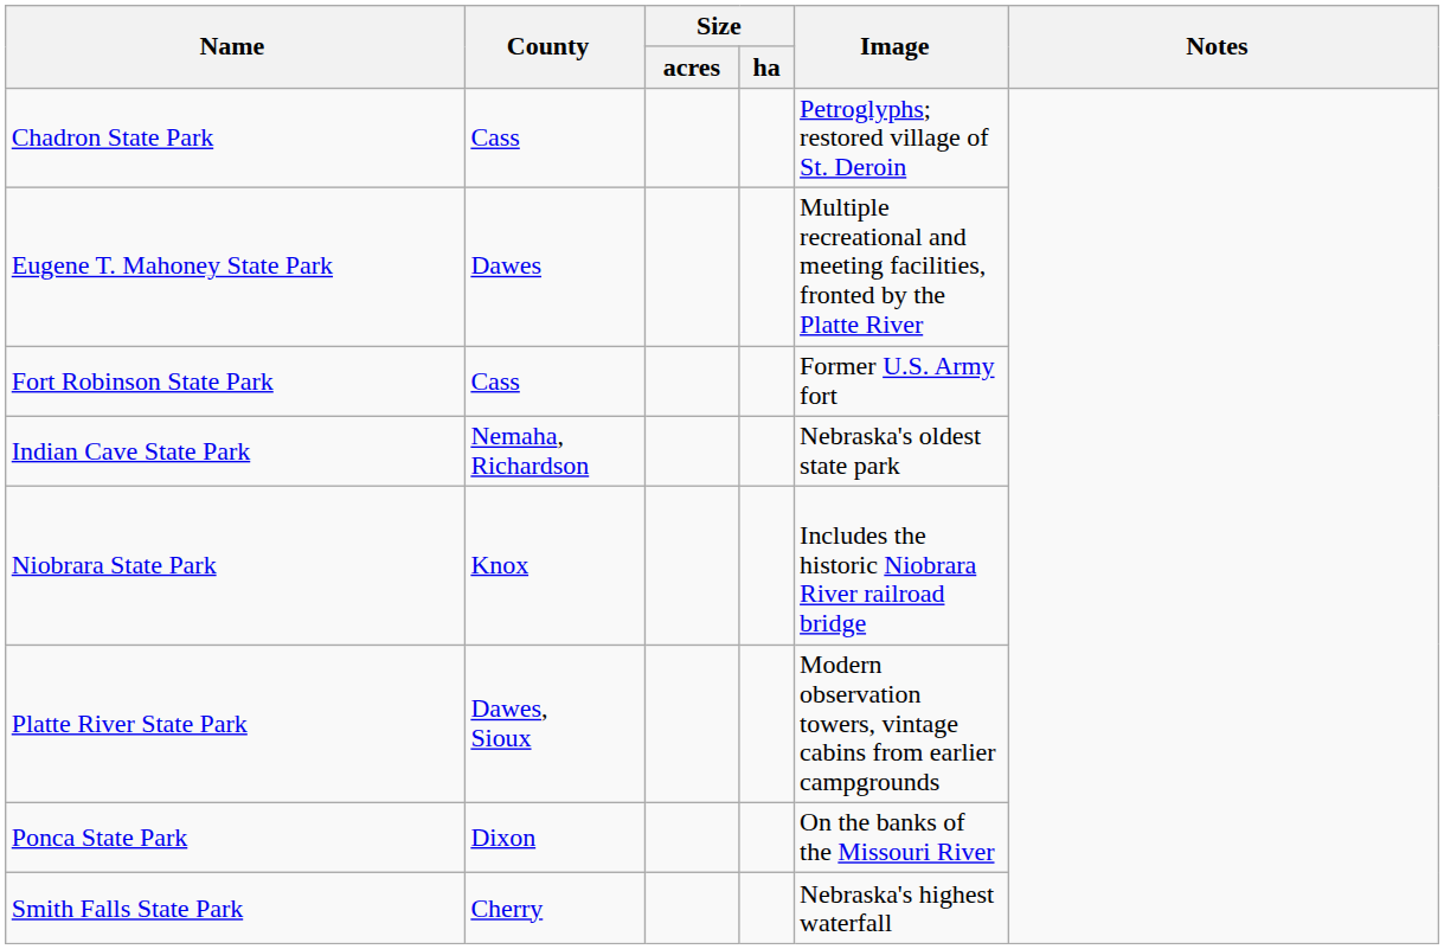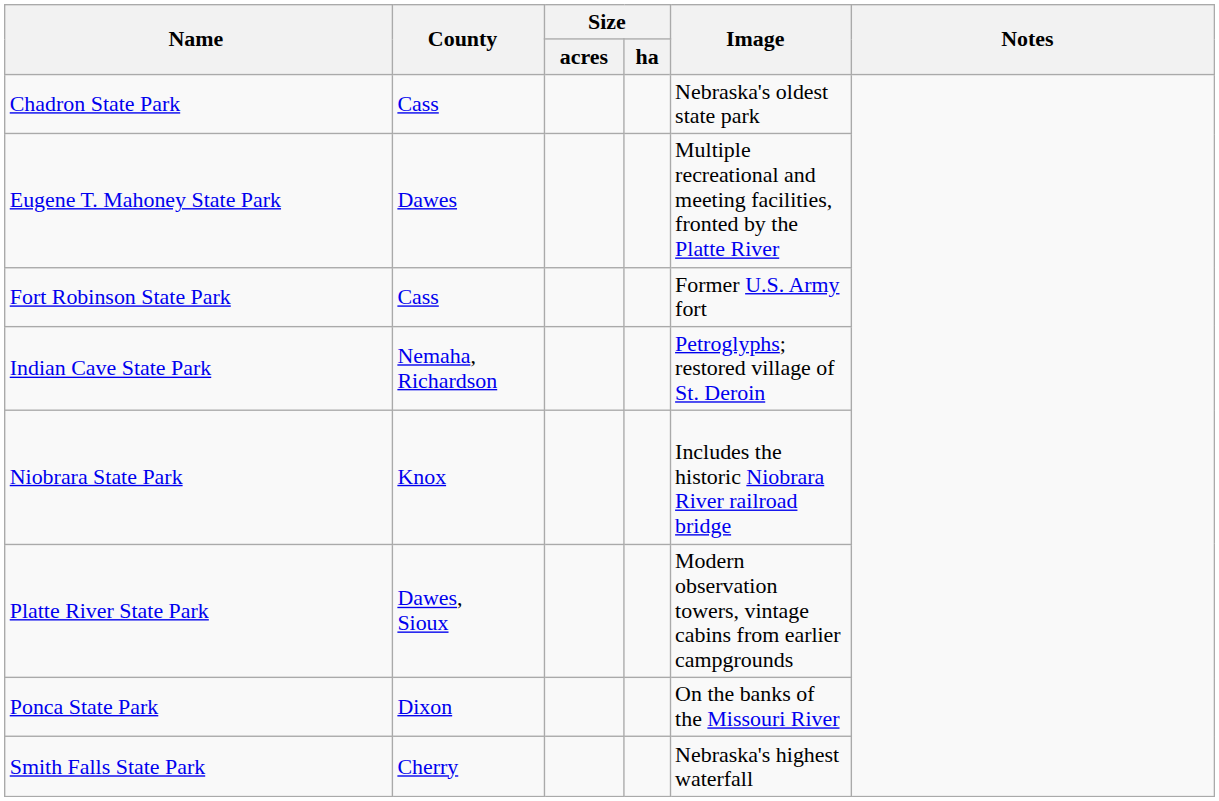Chadron State Park | Image: Petroglyphs; restored village of St. Deroin -> Nebraska's oldest state park
Indian Cave State Park | Image: Nebraska's oldest state park -> Petroglyphs; restored village of St. Deroin
